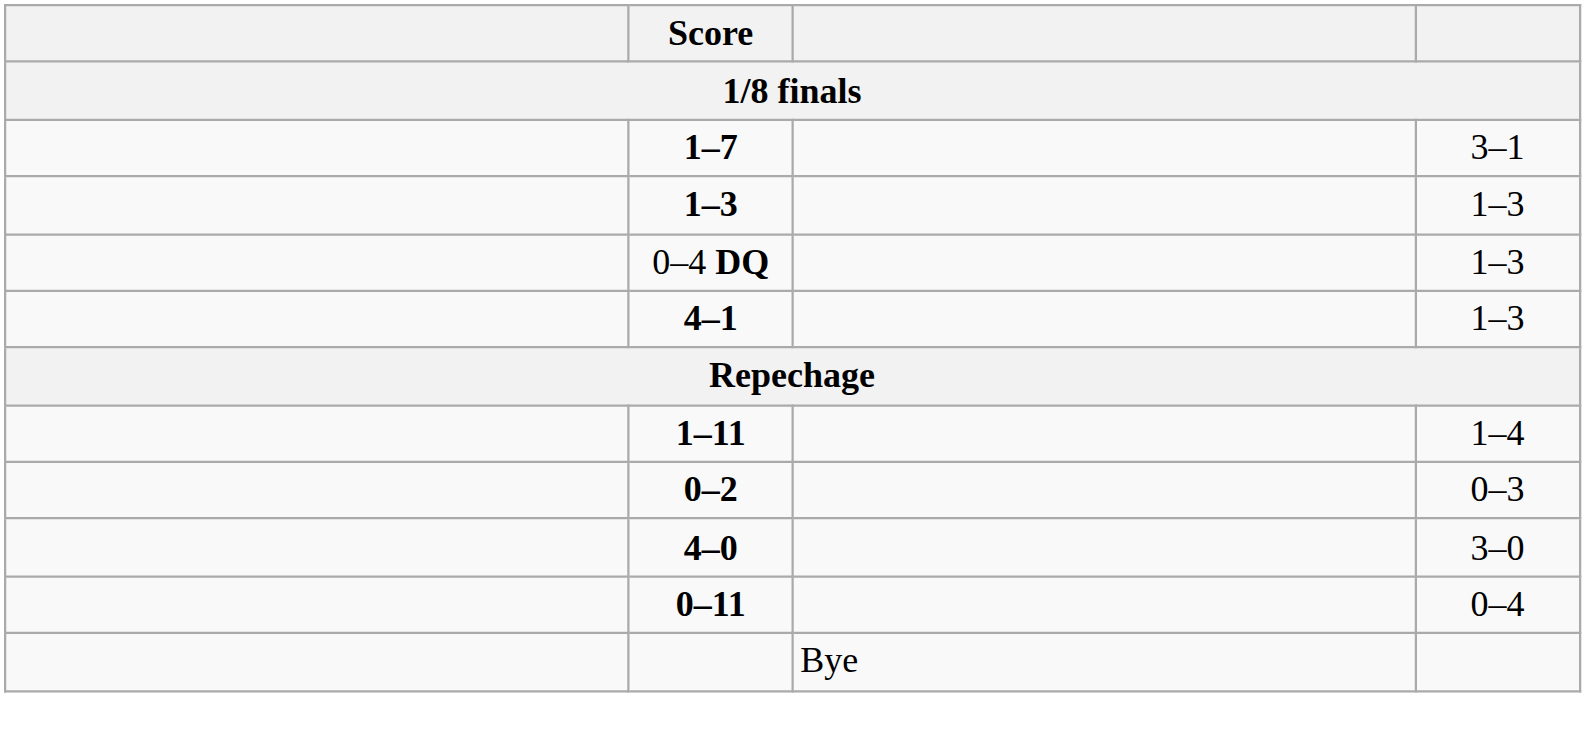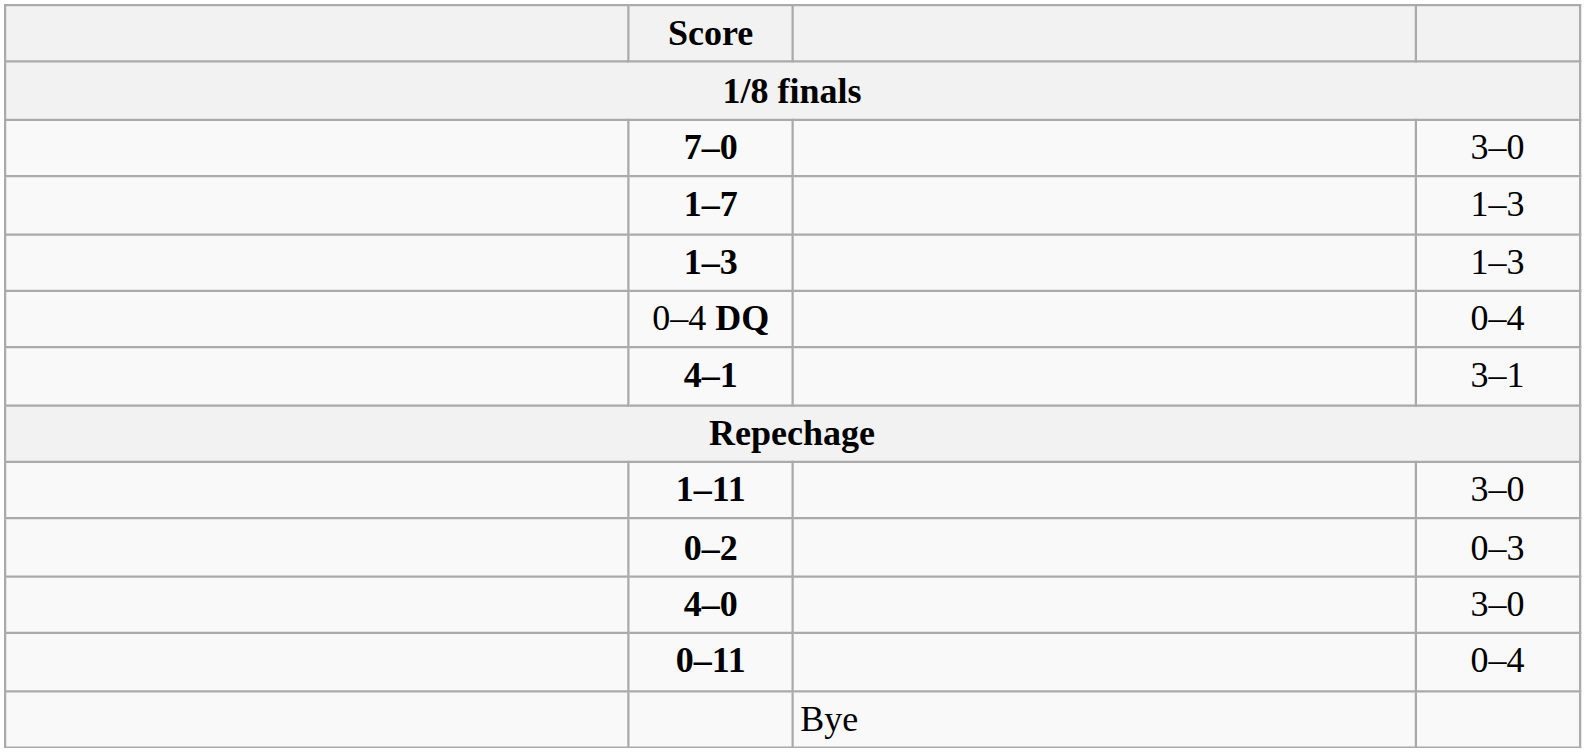+ row: 7–0 | 3–0
1–7 | column 4: 3–1 -> 1–3
0–4 DQ | column 4: 1–3 -> 0–4
4–1 | column 4: 1–3 -> 3–1
1–11 | column 4: 1–4 -> 3–0
